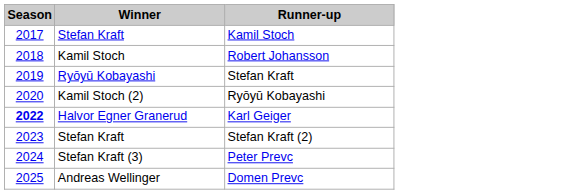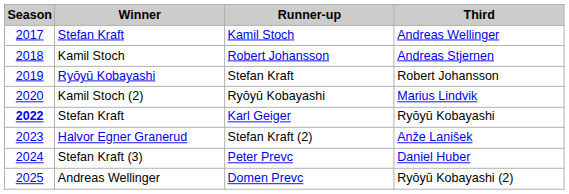+ column: Third | Andreas Wellinger | Andreas Stjernen | Robert Johansson | Marius Lindvik | Ryōyū Kobayashi | Anže Lanišek | Daniel Huber | Ryōyū Kobayashi (2)
Karl Geiger | Winner: Halvor Egner Granerud -> Stefan Kraft
Stefan Kraft (2) | Winner: Stefan Kraft -> Halvor Egner Granerud
